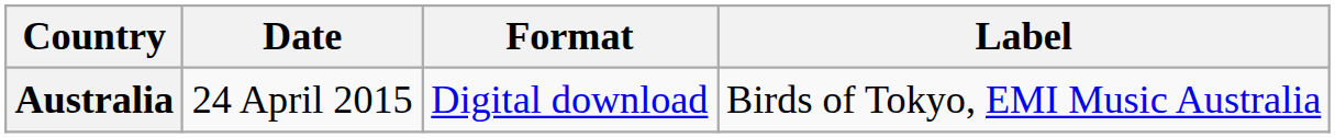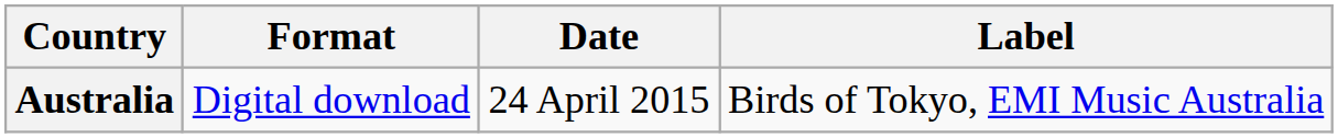columns swapped: Date <-> Format
